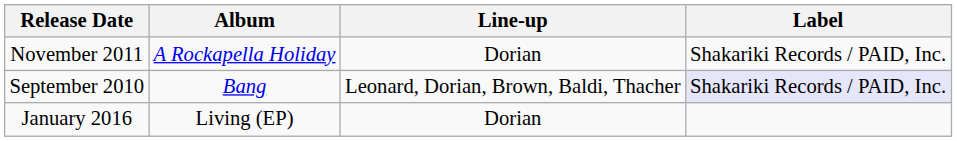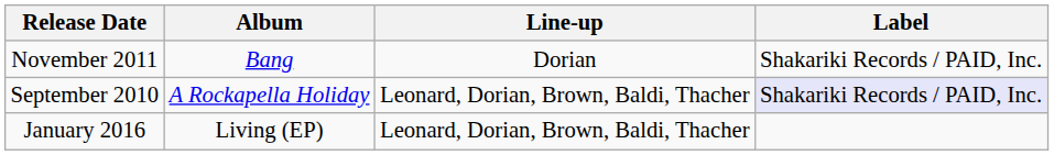November 2011 | Album: A Rockapella Holiday -> Bang
September 2010 | Album: Bang -> A Rockapella Holiday
January 2016 | Line-up: Dorian -> Leonard, Dorian, Brown, Baldi, Thacher
